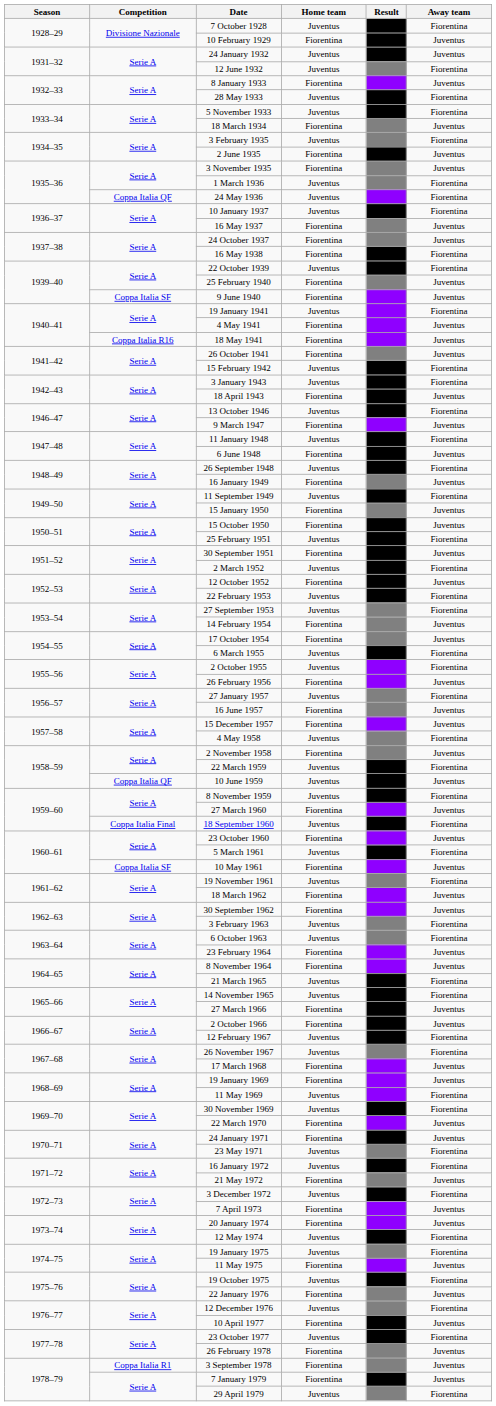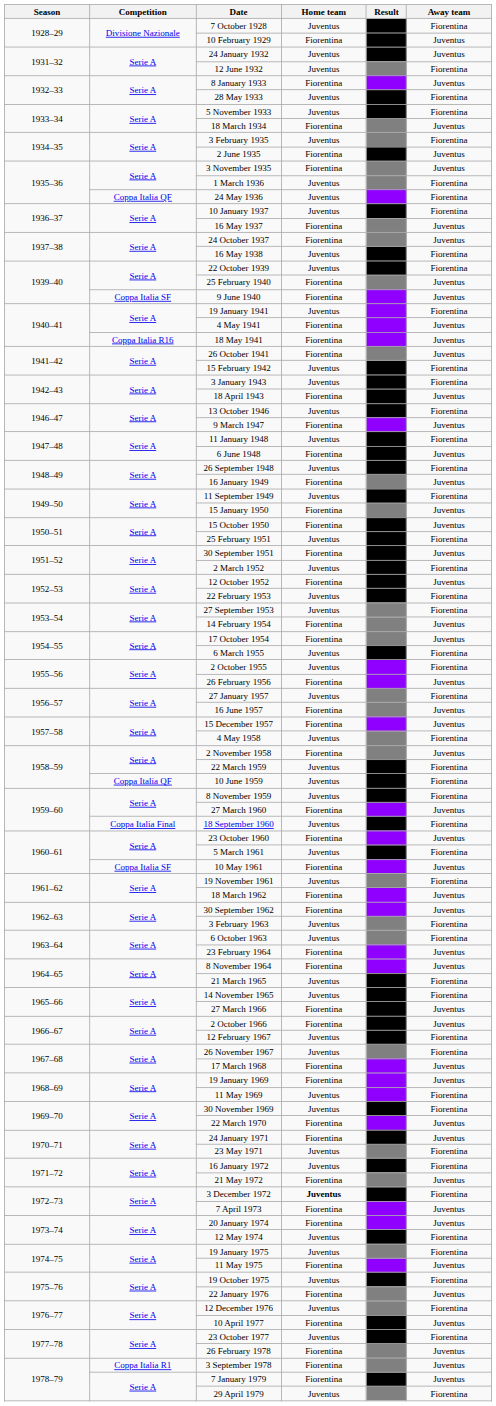16 May 1938 | Home team: Fiorentina -> Juventus
10 June 1959 | Away team: Juventus -> Fiorentina
3 December 1972 | Home team: normal -> bold
